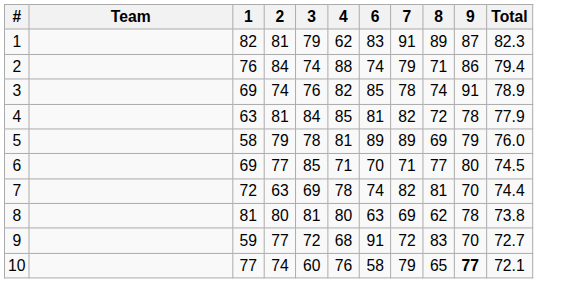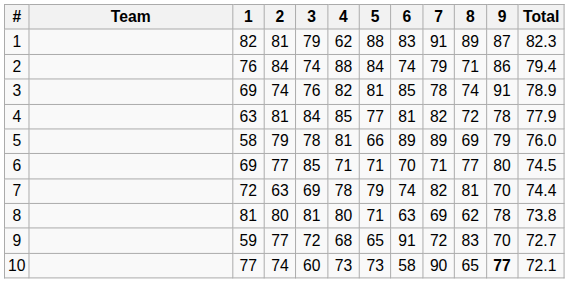+ column: 5 | 88 | 84 | 81 | 77 | 66 | 71 | 79 | 71 | 65 | 73
10 | 4: 76 -> 73
10 | 7: 79 -> 90
